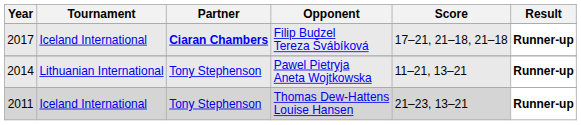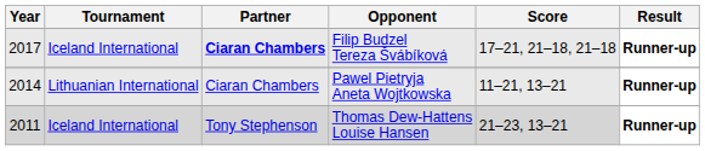Pawel Pietryja Aneta Wojtkowska | Partner: Tony Stephenson -> Ciaran Chambers
